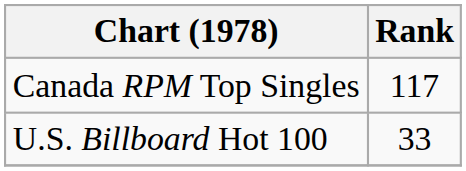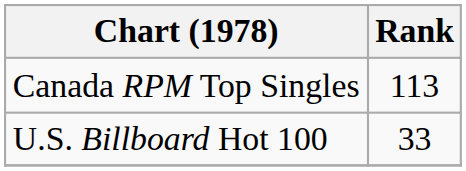Canada RPM Top Singles | Rank: 117 -> 113
